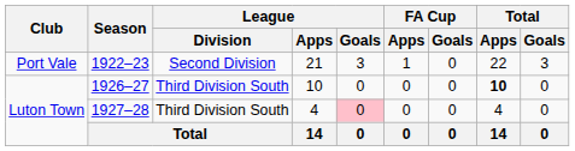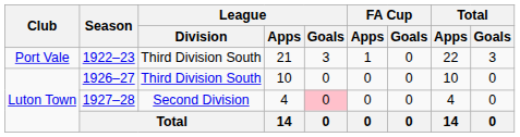1922–23 | League / Division: Second Division -> Third Division South
1926–27 | Total / Apps: bold -> normal
1927–28 | League / Division: Third Division South -> Second Division
